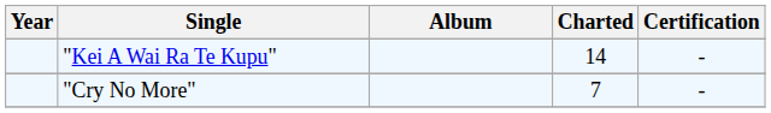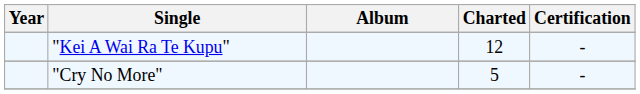"Kei A Wai Ra Te Kupu" | Charted: 14 -> 12
"Cry No More" | Charted: 7 -> 5
